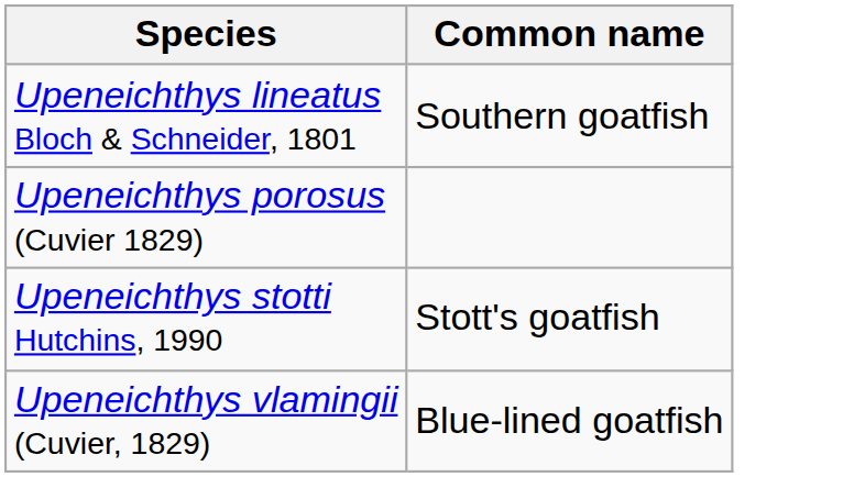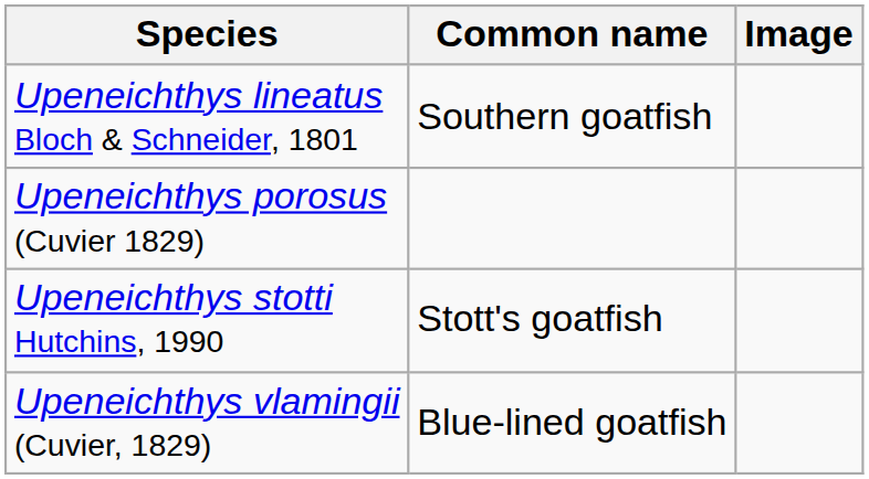+ column: Image
